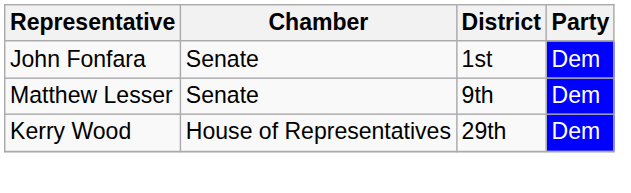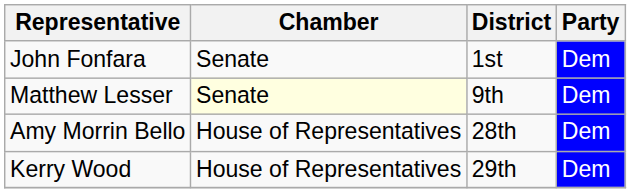Matthew Lesser | Chamber: no background -> lightyellow background
+ row: Amy Morrin Bello | House of Representatives | 28th | Dem
